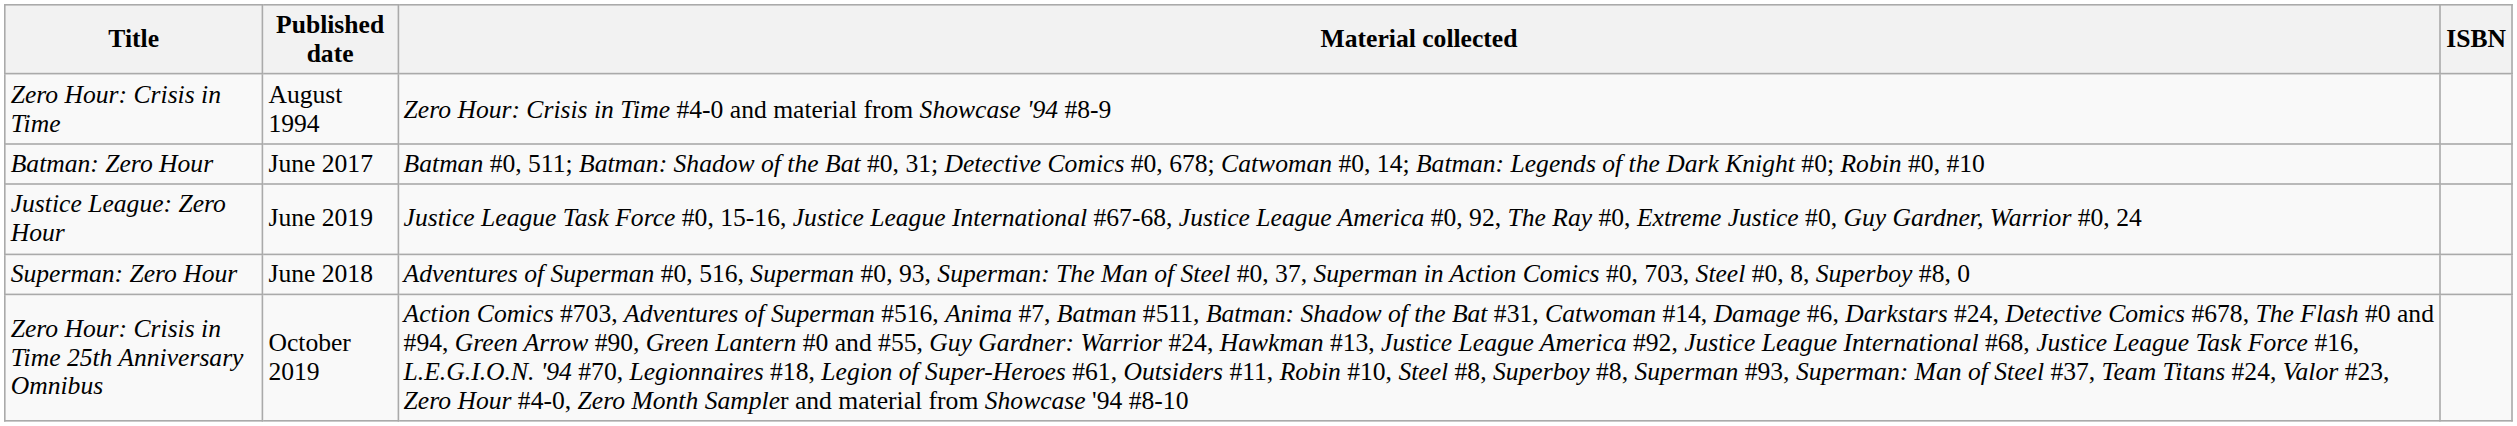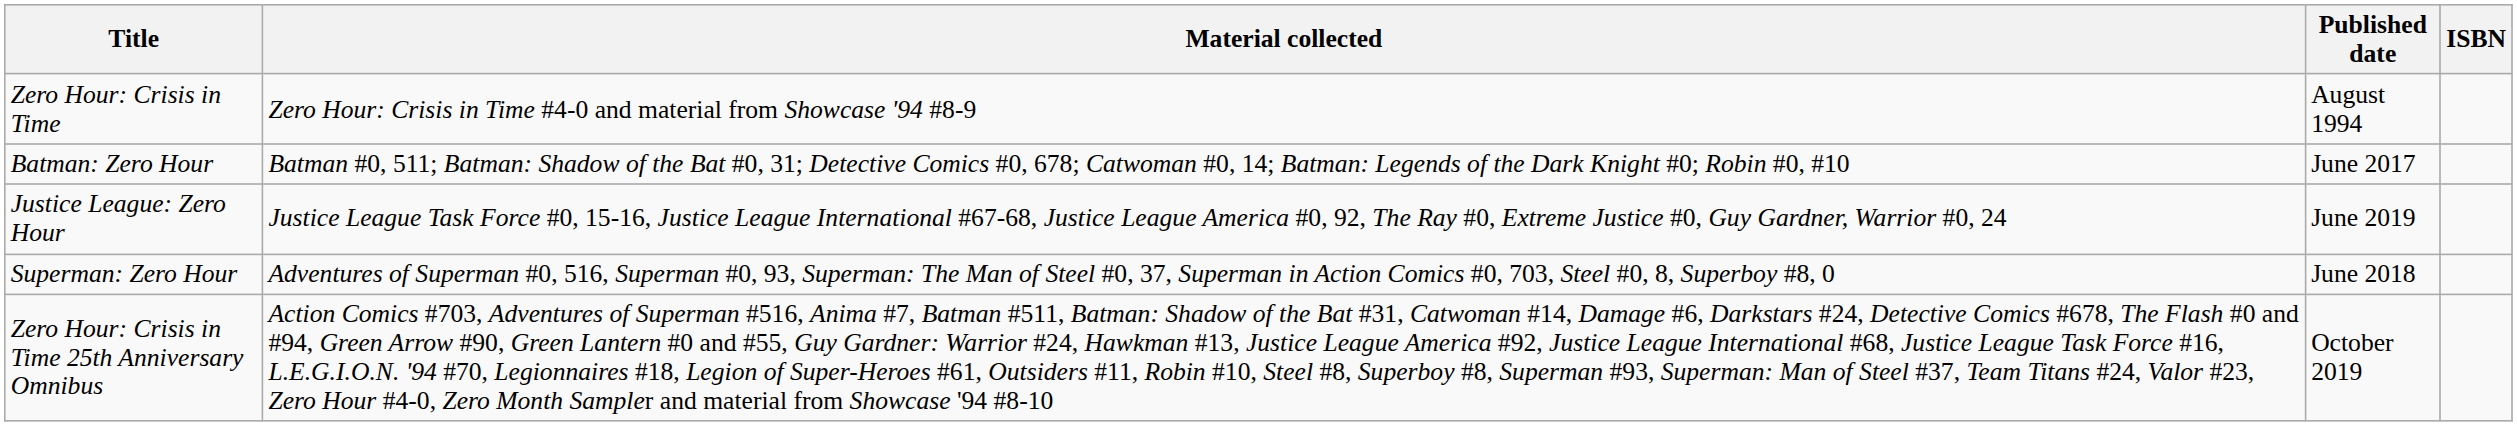columns swapped: Material collected <-> Published date
